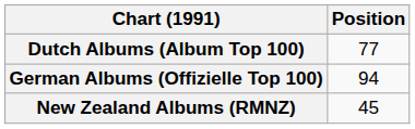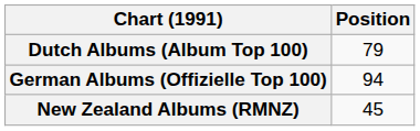Dutch Albums (Album Top 100) | Position: 77 -> 79
